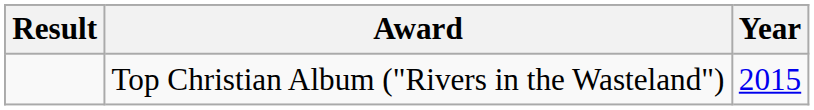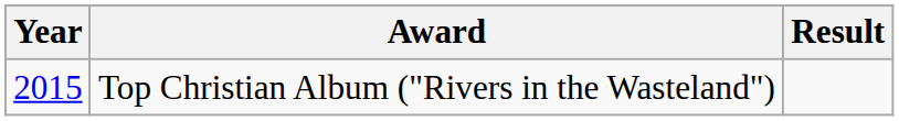columns swapped: Year <-> Result
